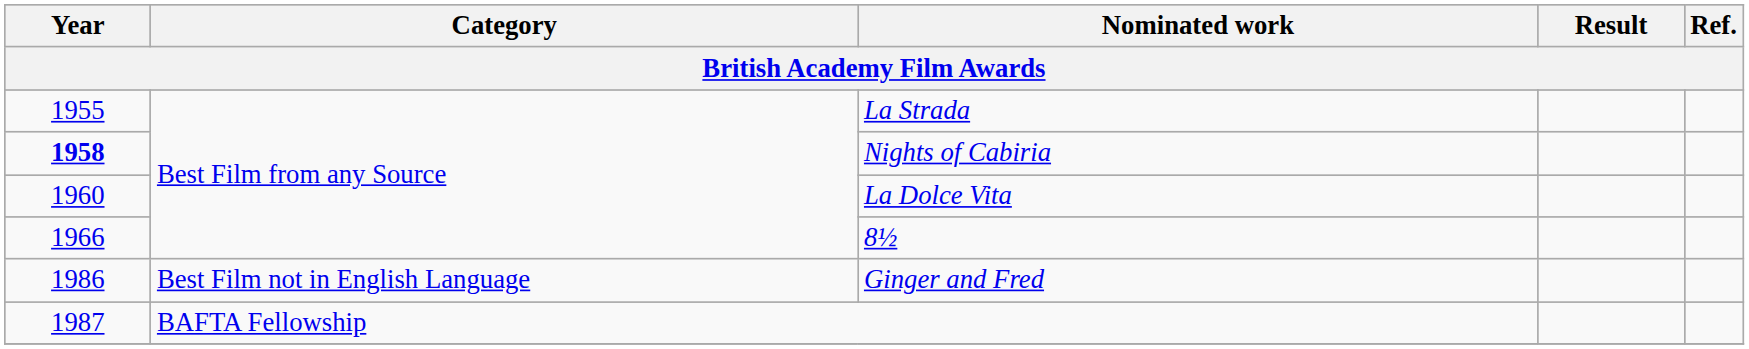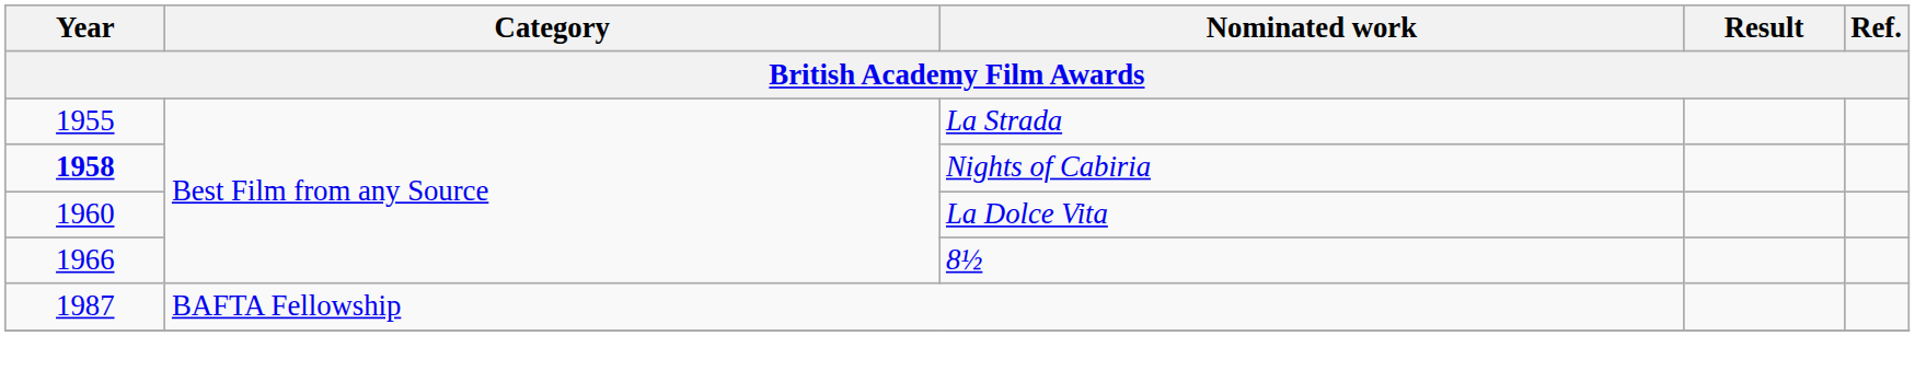- row: 1986 | Best Film not in English Language | Ginger and Fred
